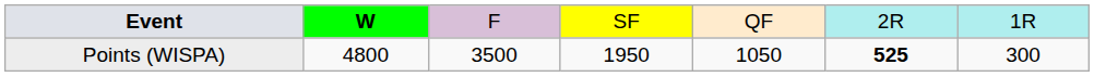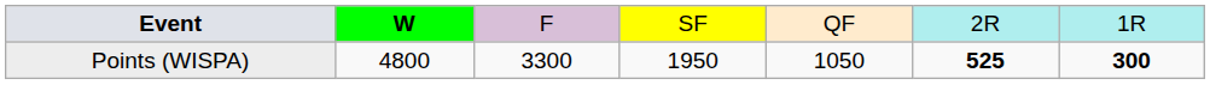Points (WISPA) | column 3: 3500 -> 3300
Points (WISPA) | column 7: normal -> bold
